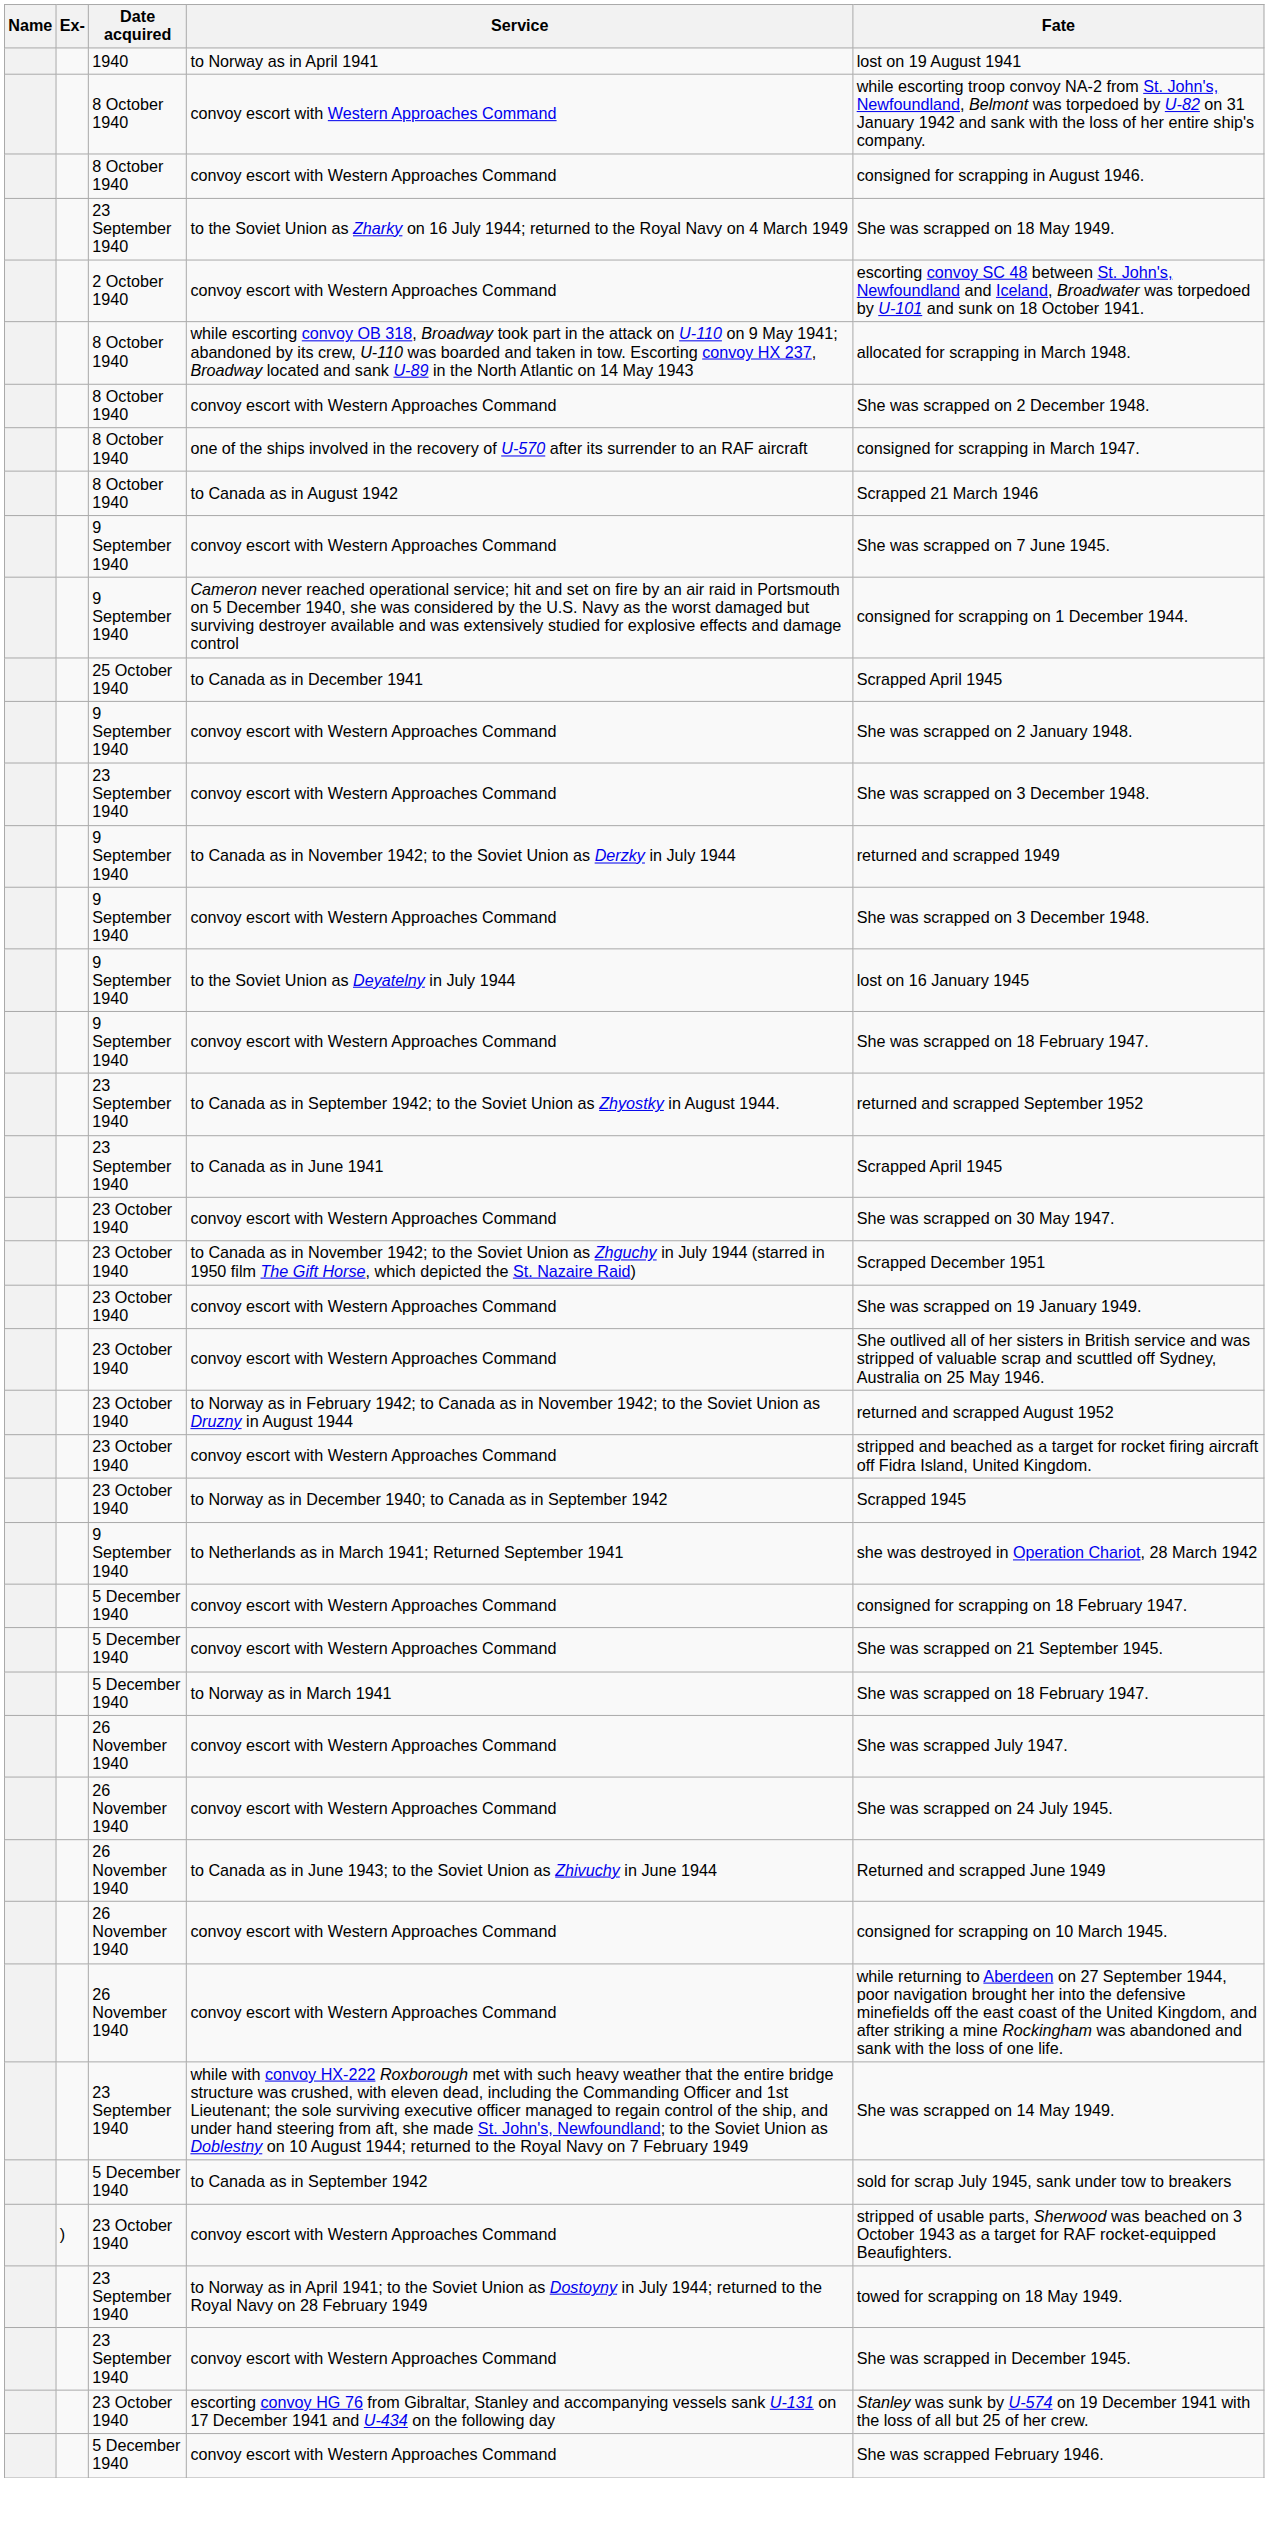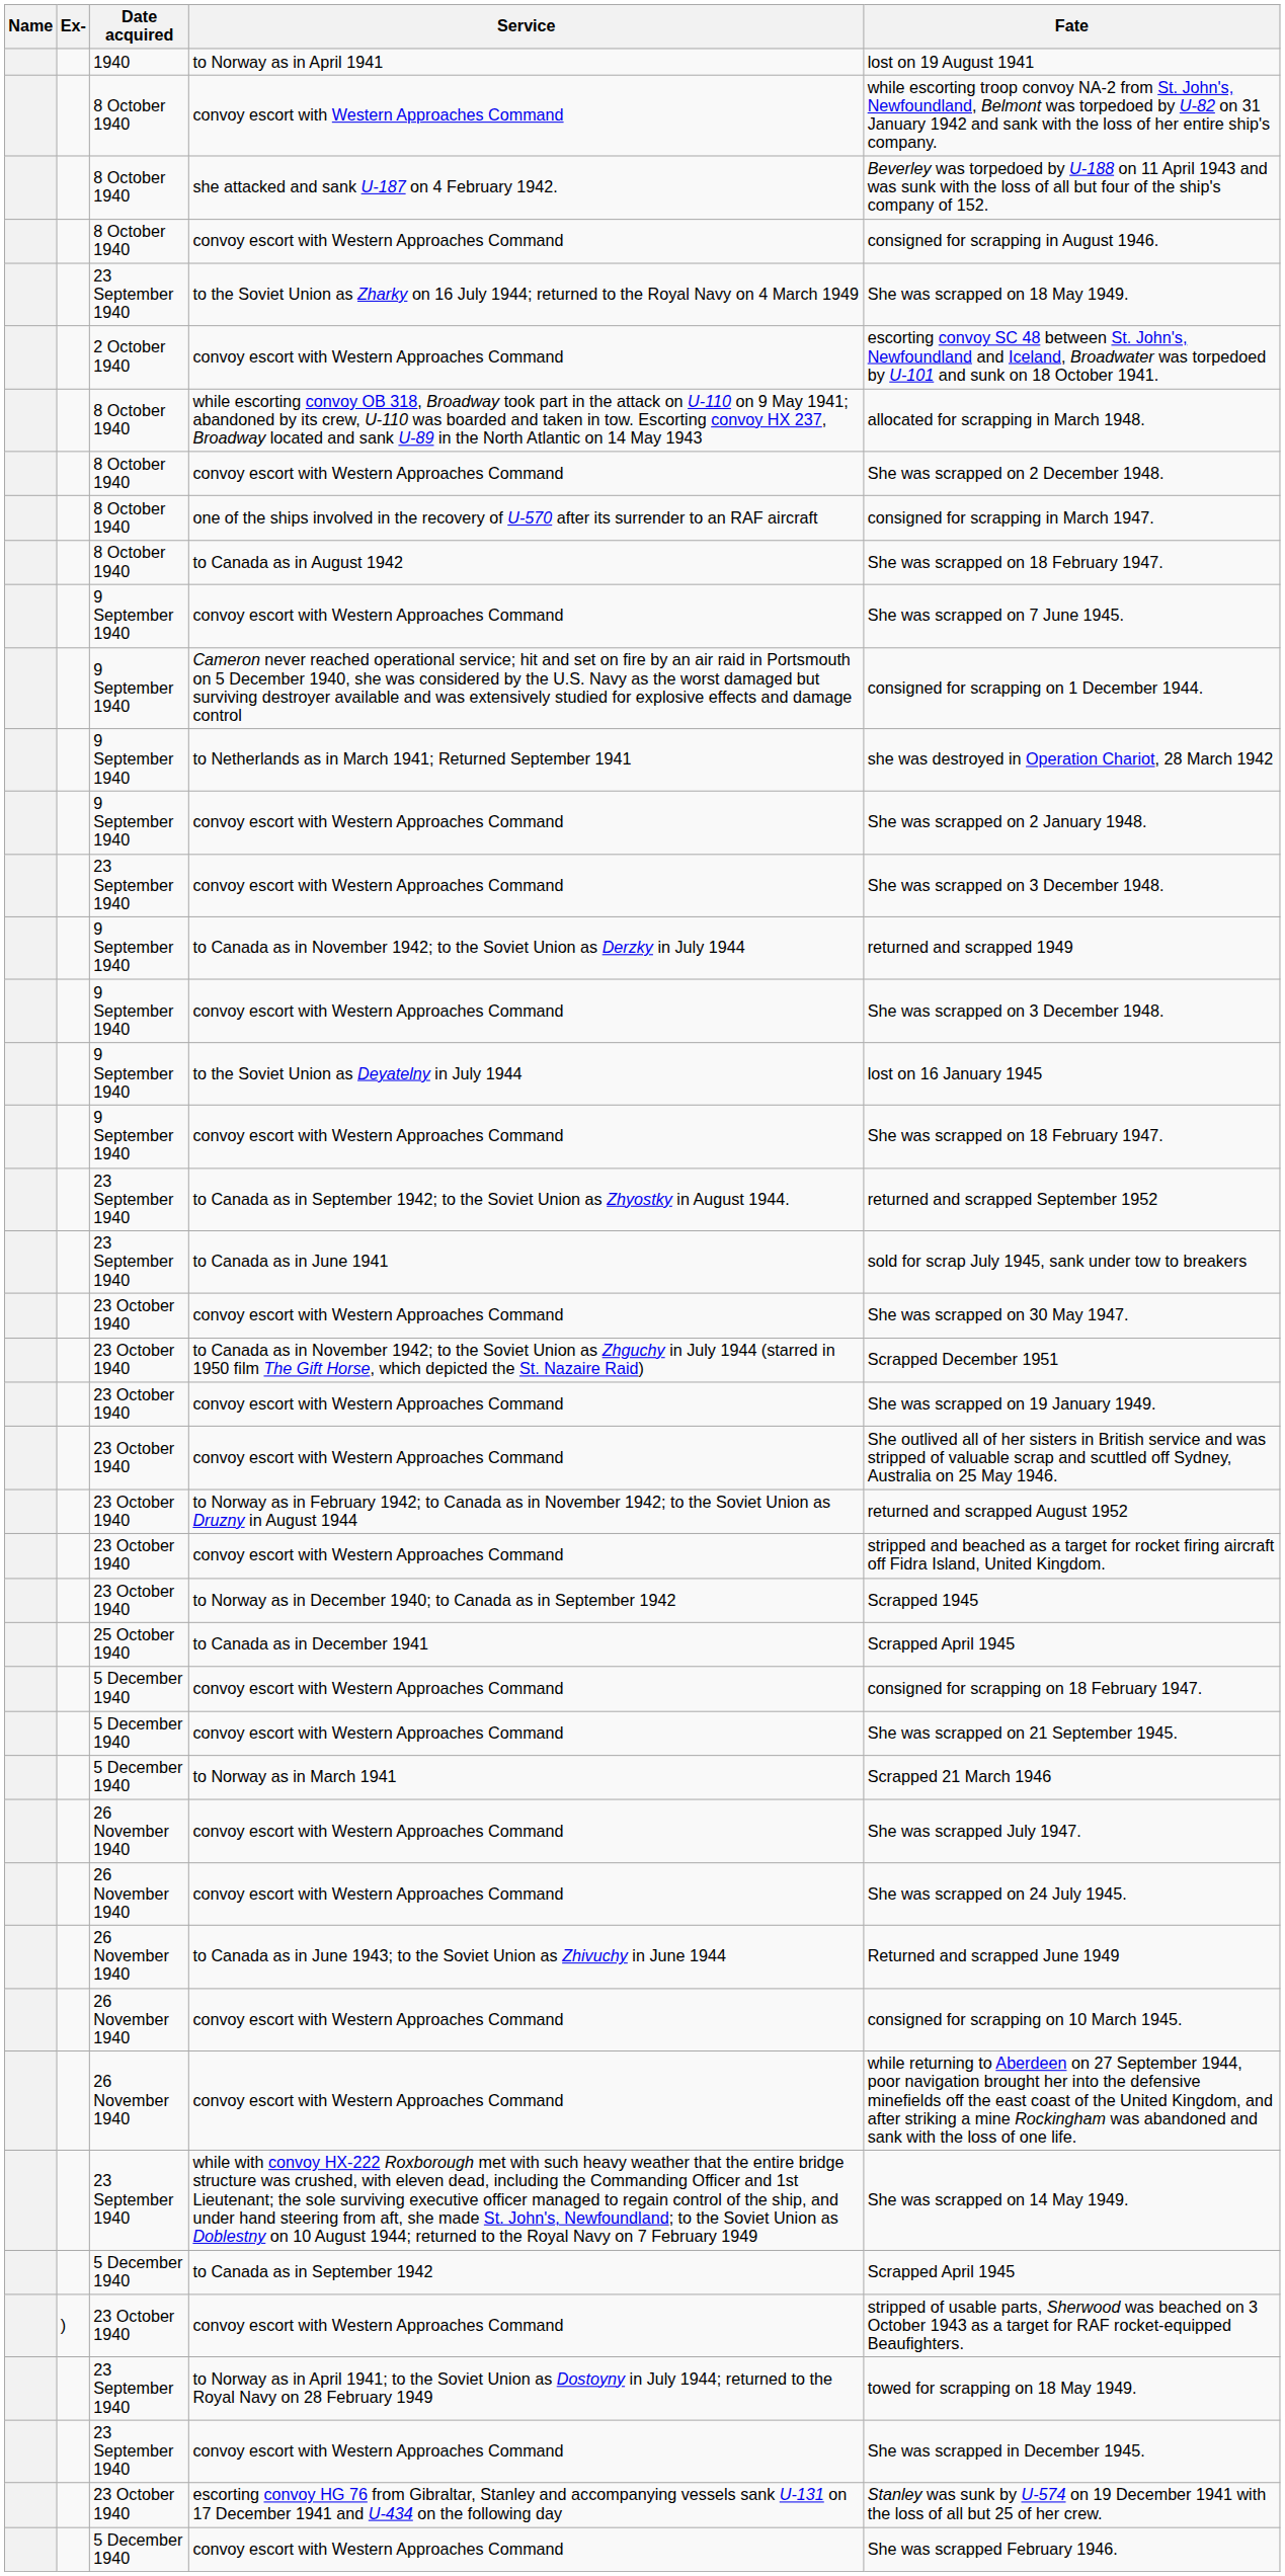+ row: 8 October 1940 | she attacked and sank U-187 on 4 February 1942. | Beverley was torpedoed by U-188 on 11 April 1943 and was sunk with the loss of all but four of the ship's company of 152.
to Canada as in August 1942 | Fate: Scrapped 21 March 1946 -> She was scrapped on 18 February 1947.
rows swapped: to Netherlands as in March 1941; Returned September 1941 <-> to Canada as in December 1941
to Canada as in June 1941 | Fate: Scrapped April 1945 -> sold for scrap July 1945, sank under tow to breakers
to Norway as in March 1941 | Fate: She was scrapped on 18 February 1947. -> Scrapped 21 March 1946
to Canada as in September 1942 | Fate: sold for scrap July 1945, sank under tow to breakers -> Scrapped April 1945
